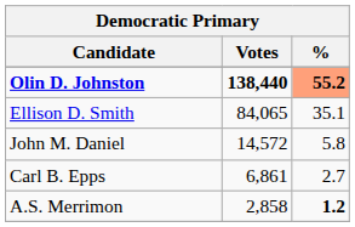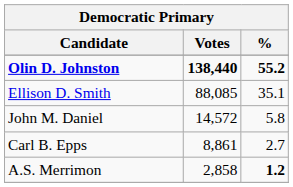Olin D. Johnston | %: lightsalmon background -> no background
Ellison D. Smith | Votes: 84,065 -> 88,085
Carl B. Epps | Votes: 6,861 -> 8,861
